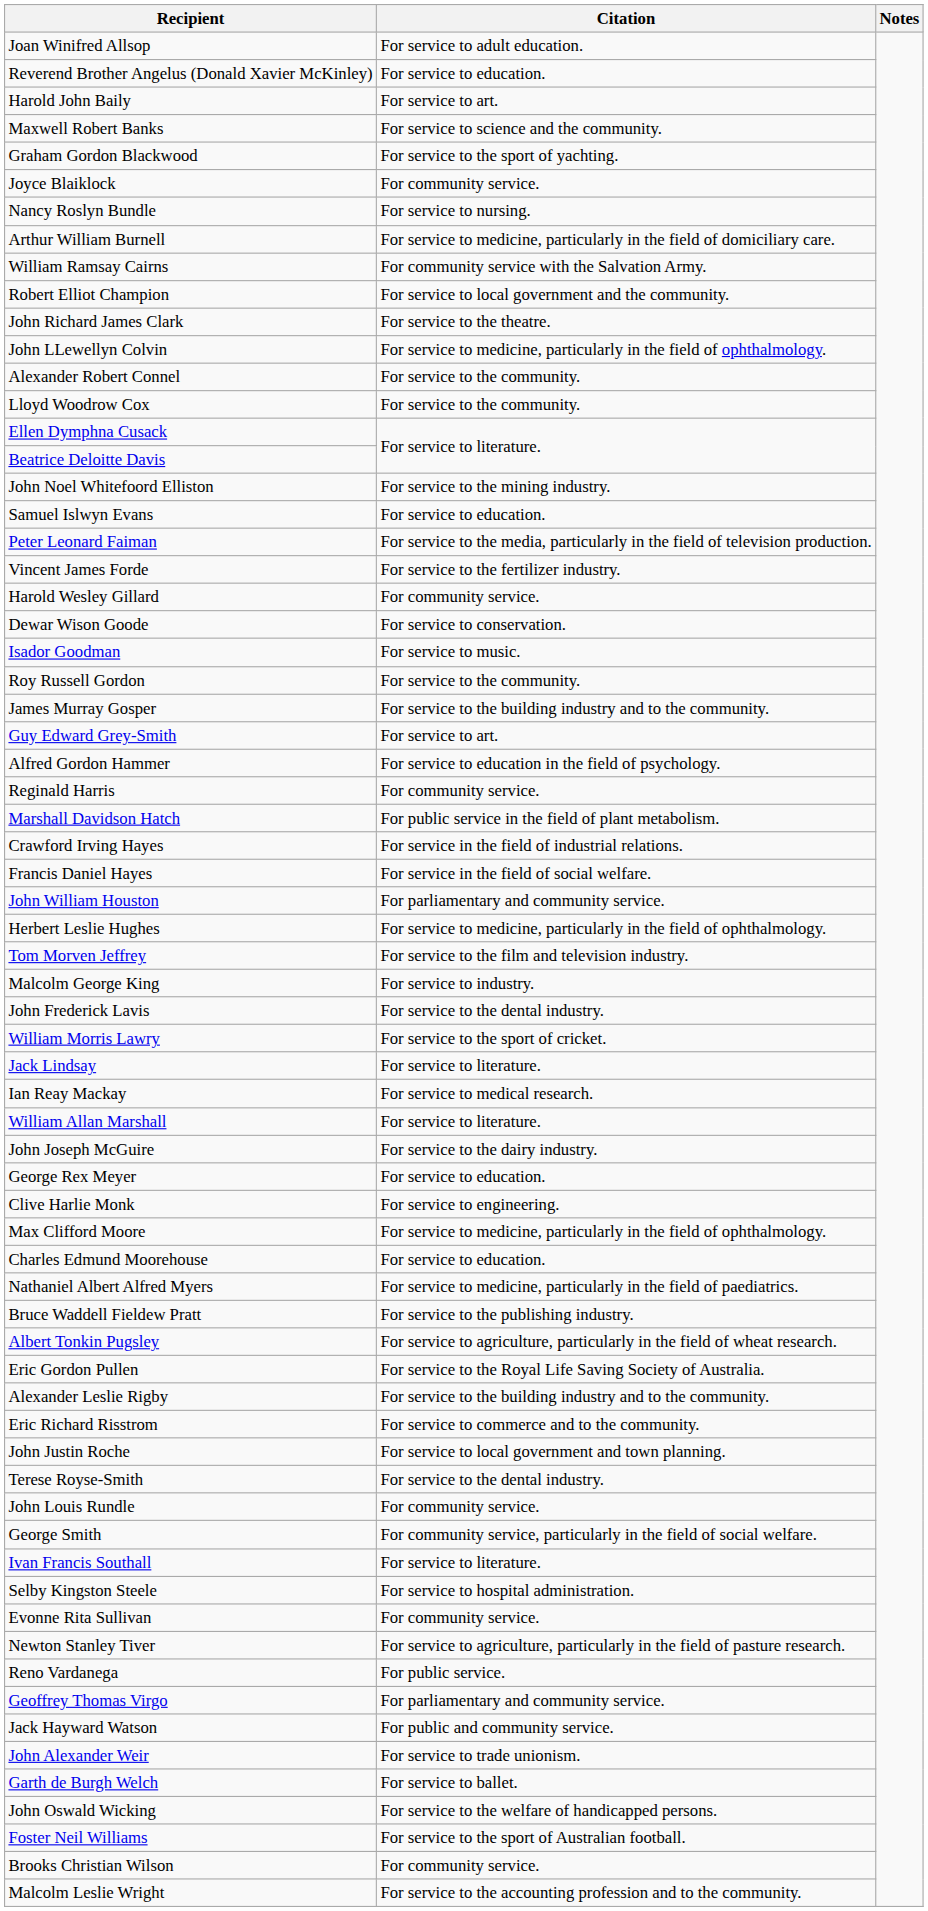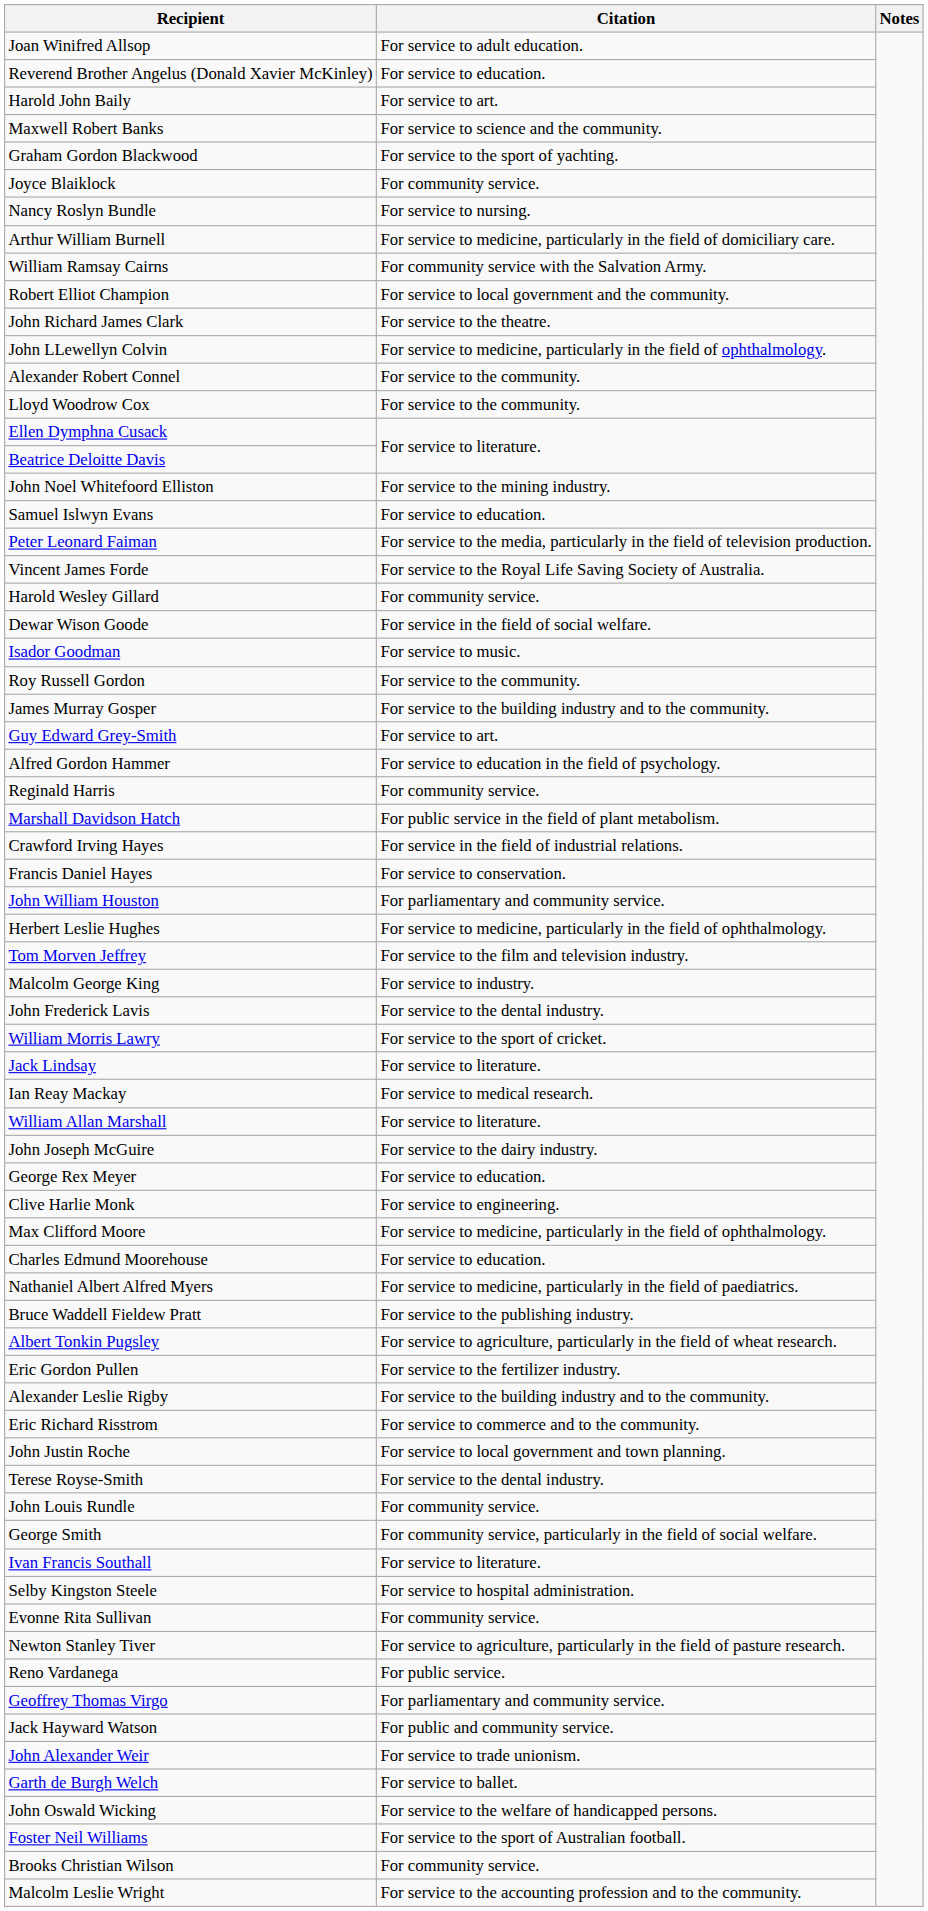Vincent James Forde | Citation: For service to the fertilizer industry. -> For service to the Royal Life Saving Society of Australia.
Dewar Wison Goode | Citation: For service to conservation. -> For service in the field of social welfare.
Francis Daniel Hayes | Citation: For service in the field of social welfare. -> For service to conservation.
Eric Gordon Pullen | Citation: For service to the Royal Life Saving Society of Australia. -> For service to the fertilizer industry.
